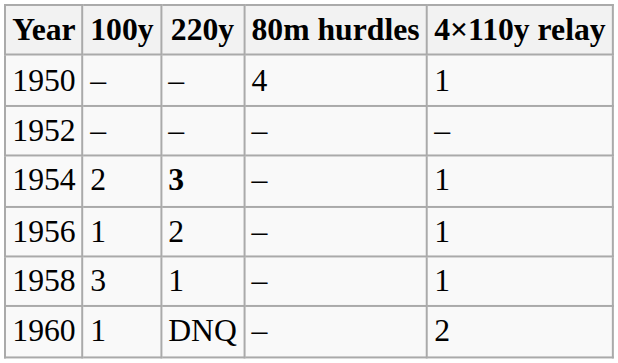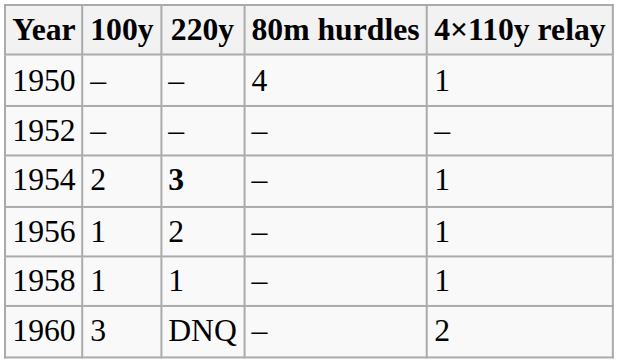1958 | 100y: 3 -> 1
1960 | 100y: 1 -> 3
